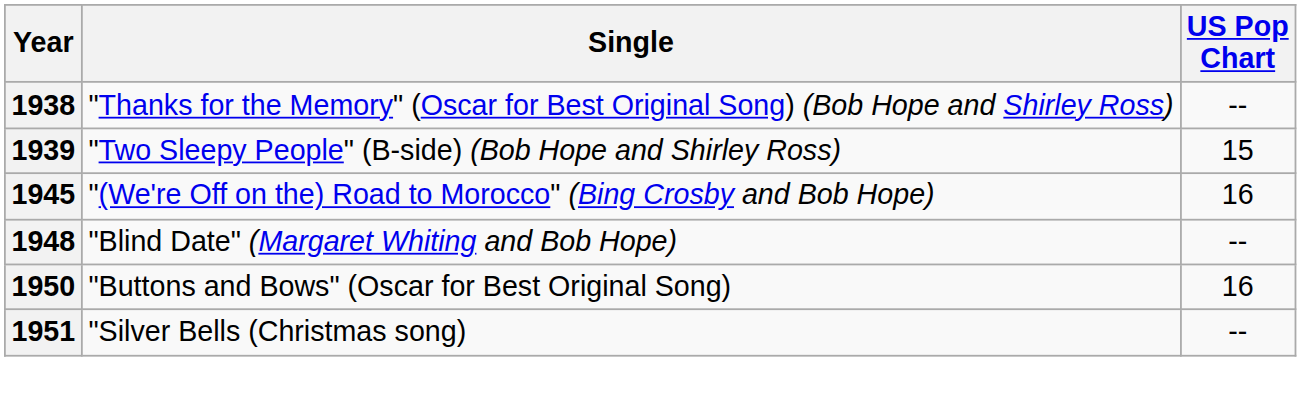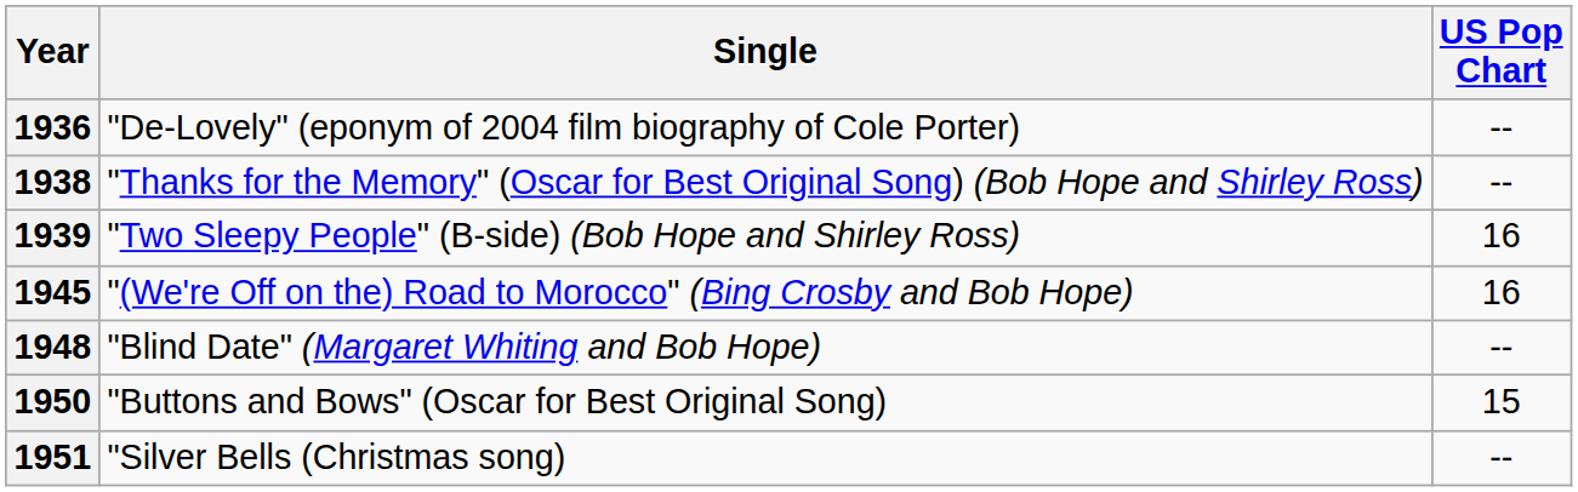+ row: 1936 | "De-Lovely" (eponym of 2004 film biography of Cole Porter) | --
1939 | US Pop Chart: 15 -> 16
1950 | US Pop Chart: 16 -> 15
